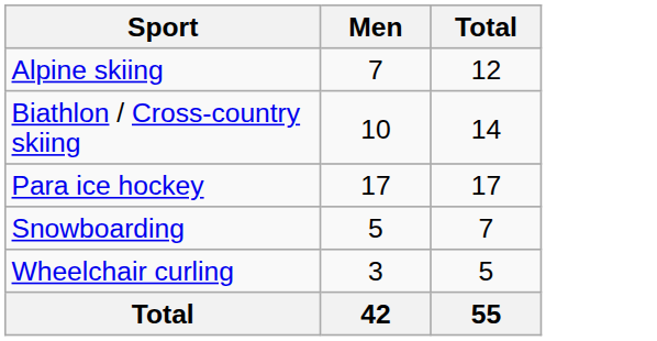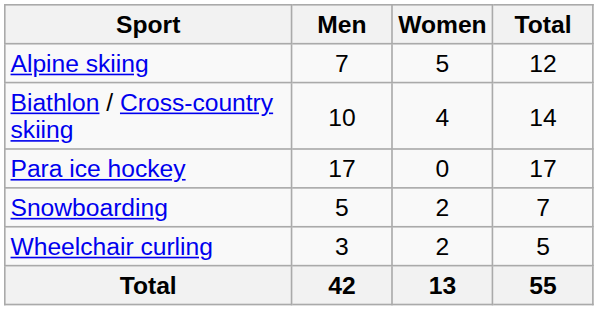+ column: Women | 5 | 4 | 0 | 2 | 2 | 13
